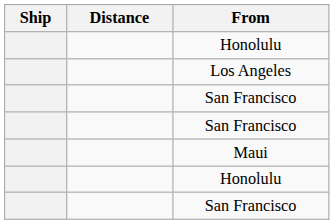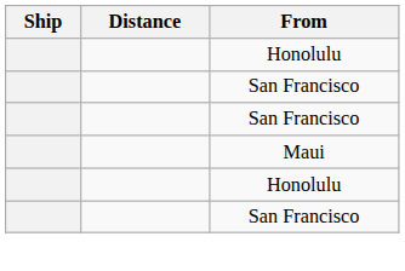- row: Los Angeles
